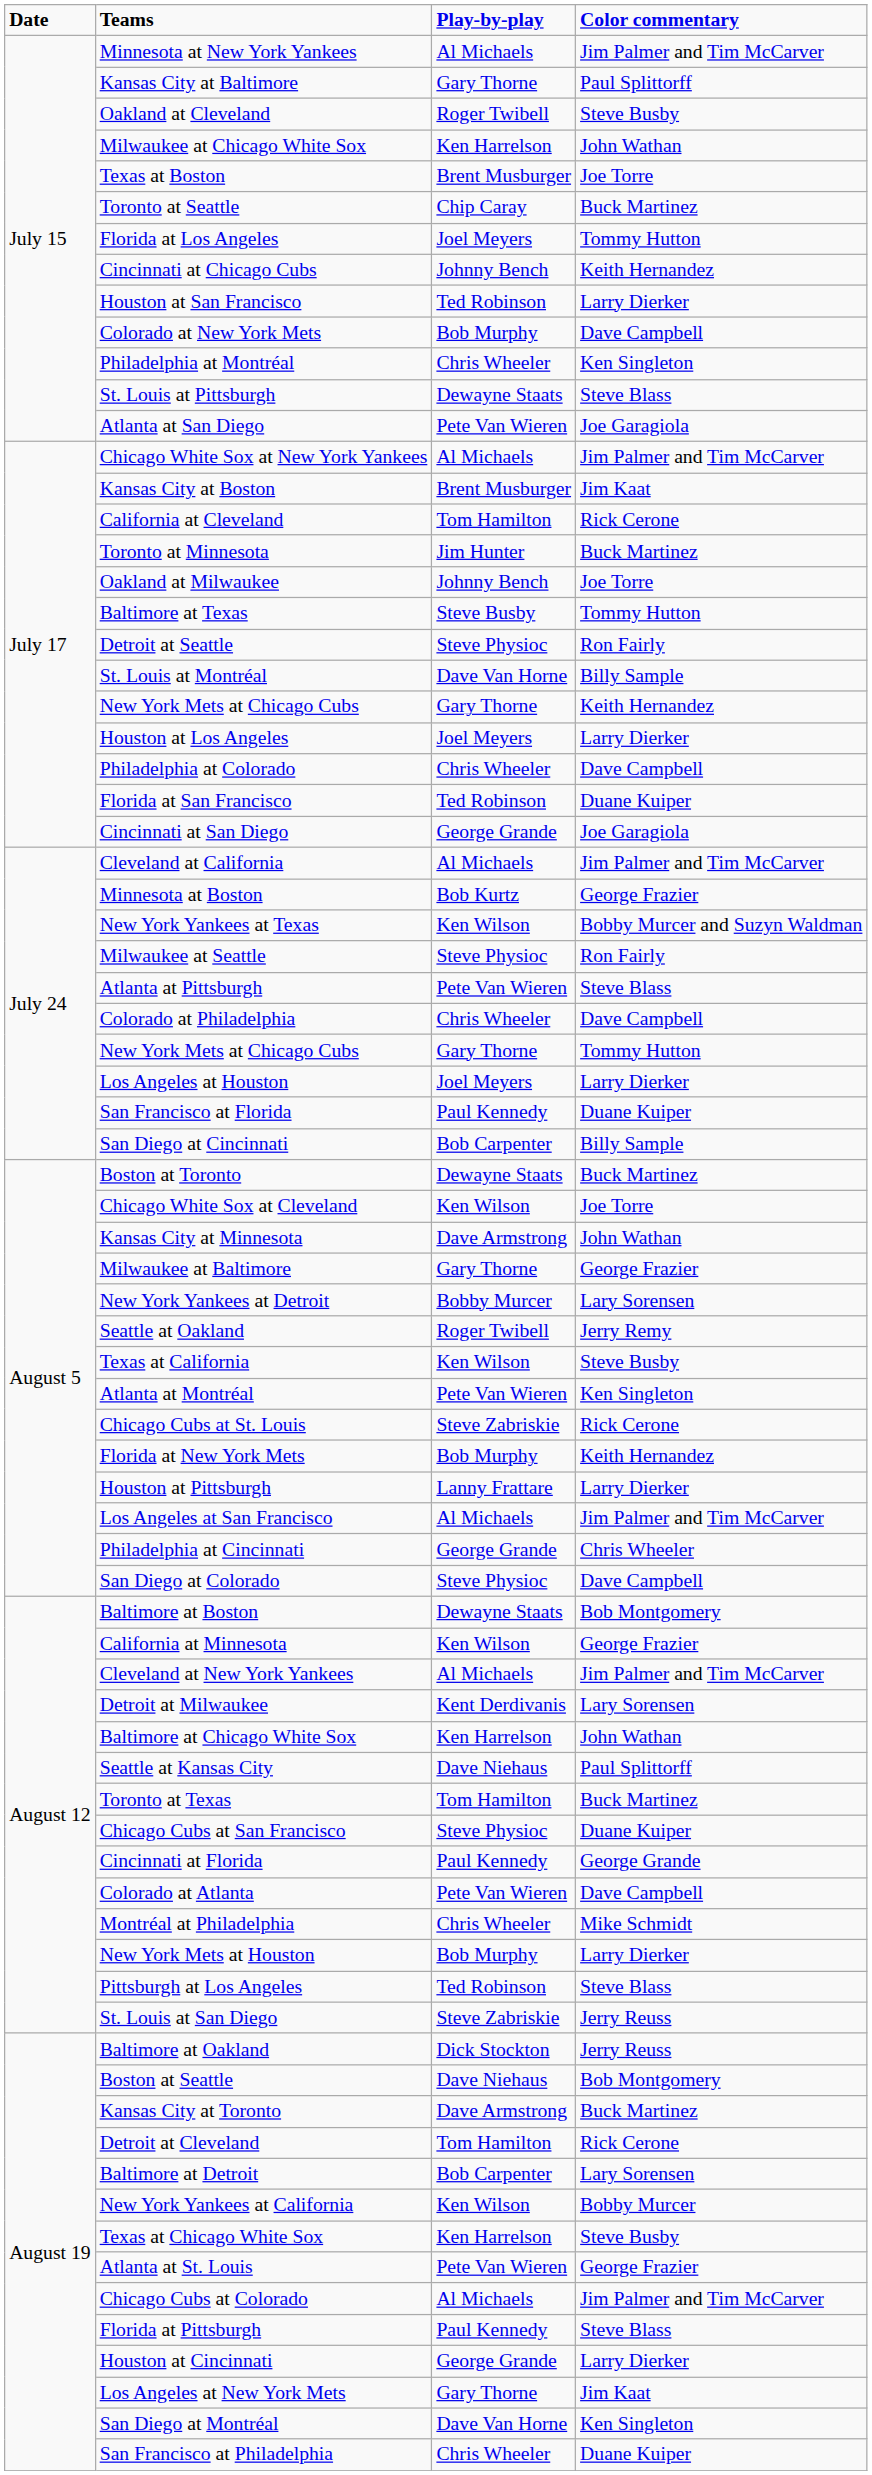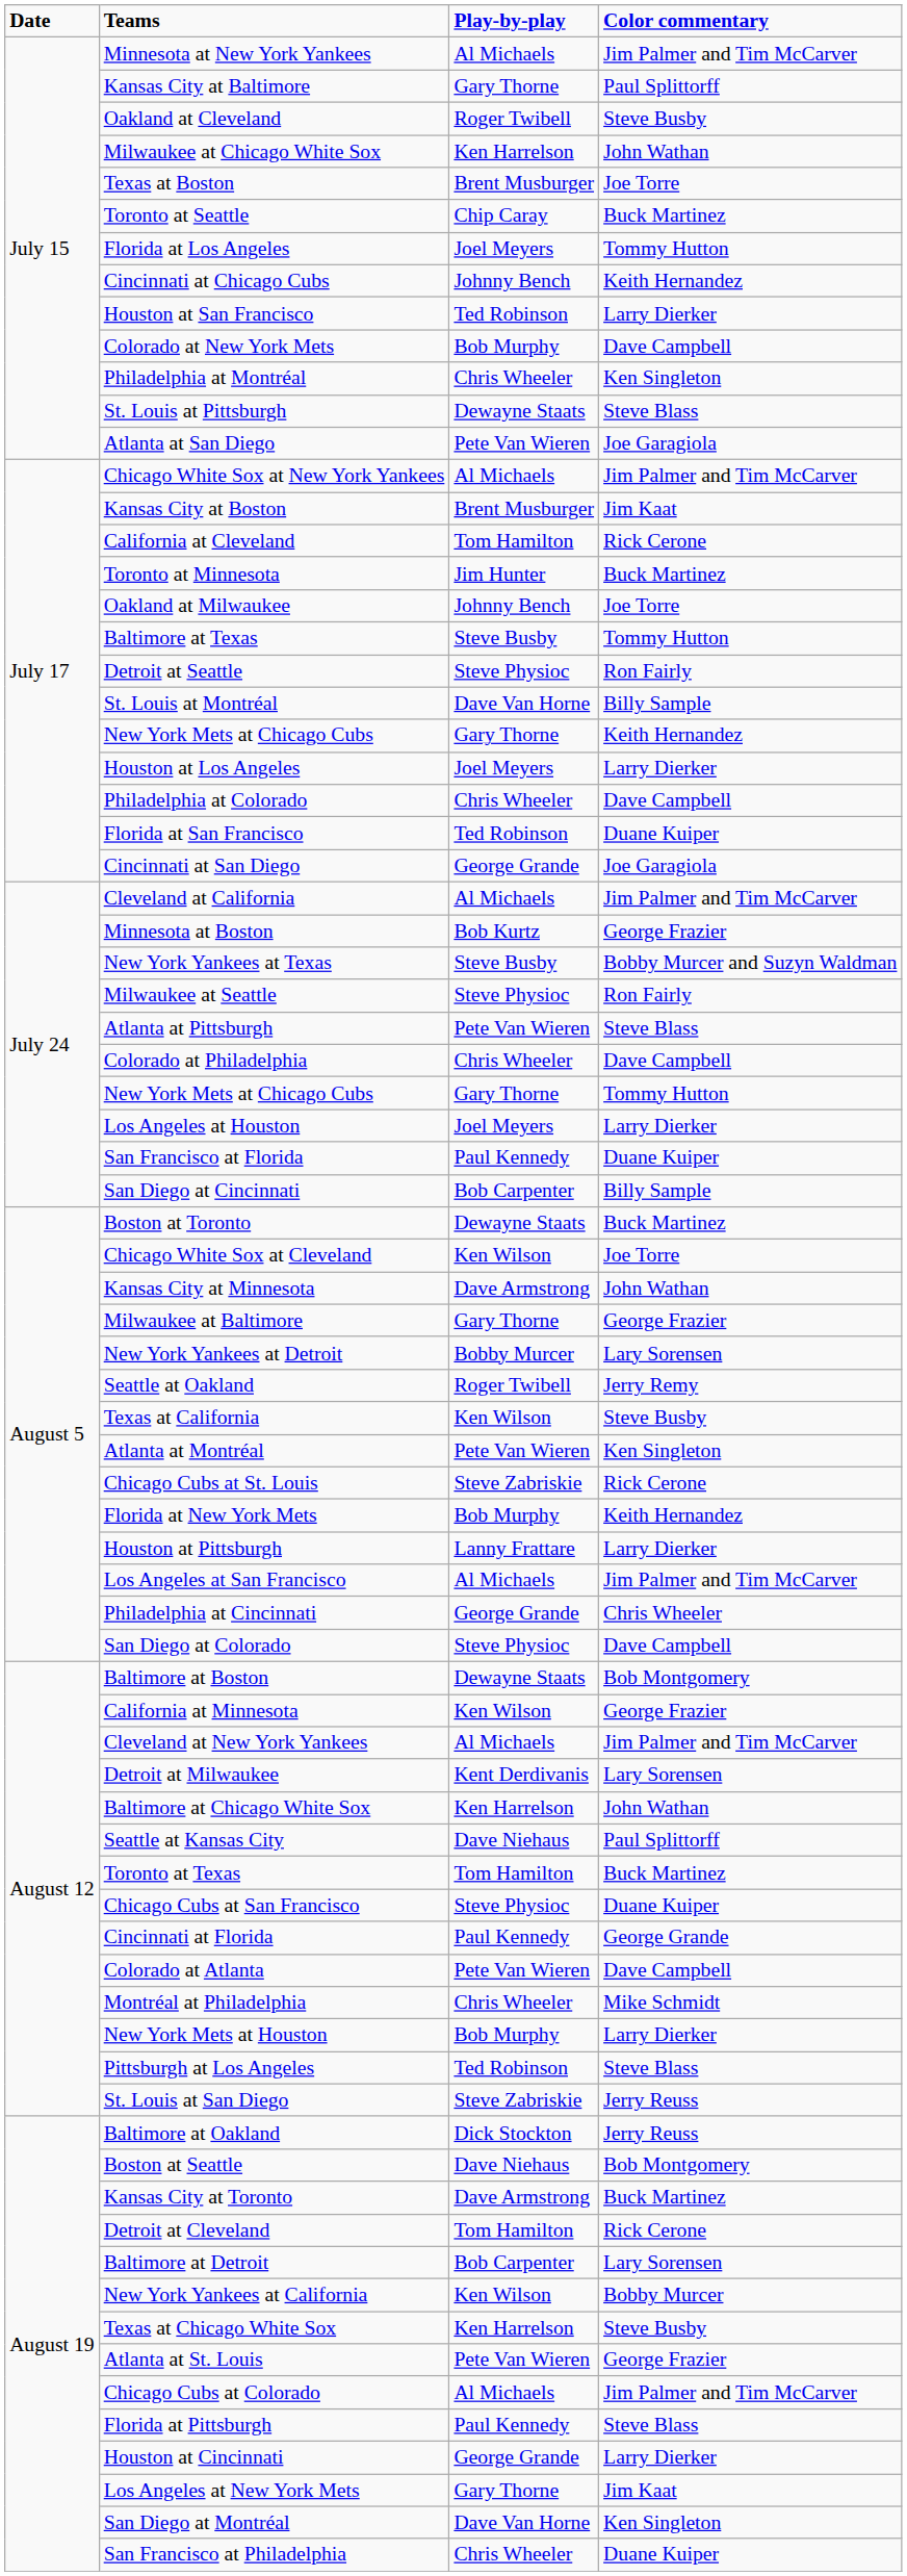New York Yankees at Texas | Play-by-play: Ken Wilson -> Steve Busby
